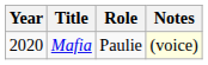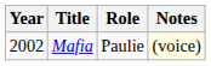Mafia | Year: 2020 -> 2002
